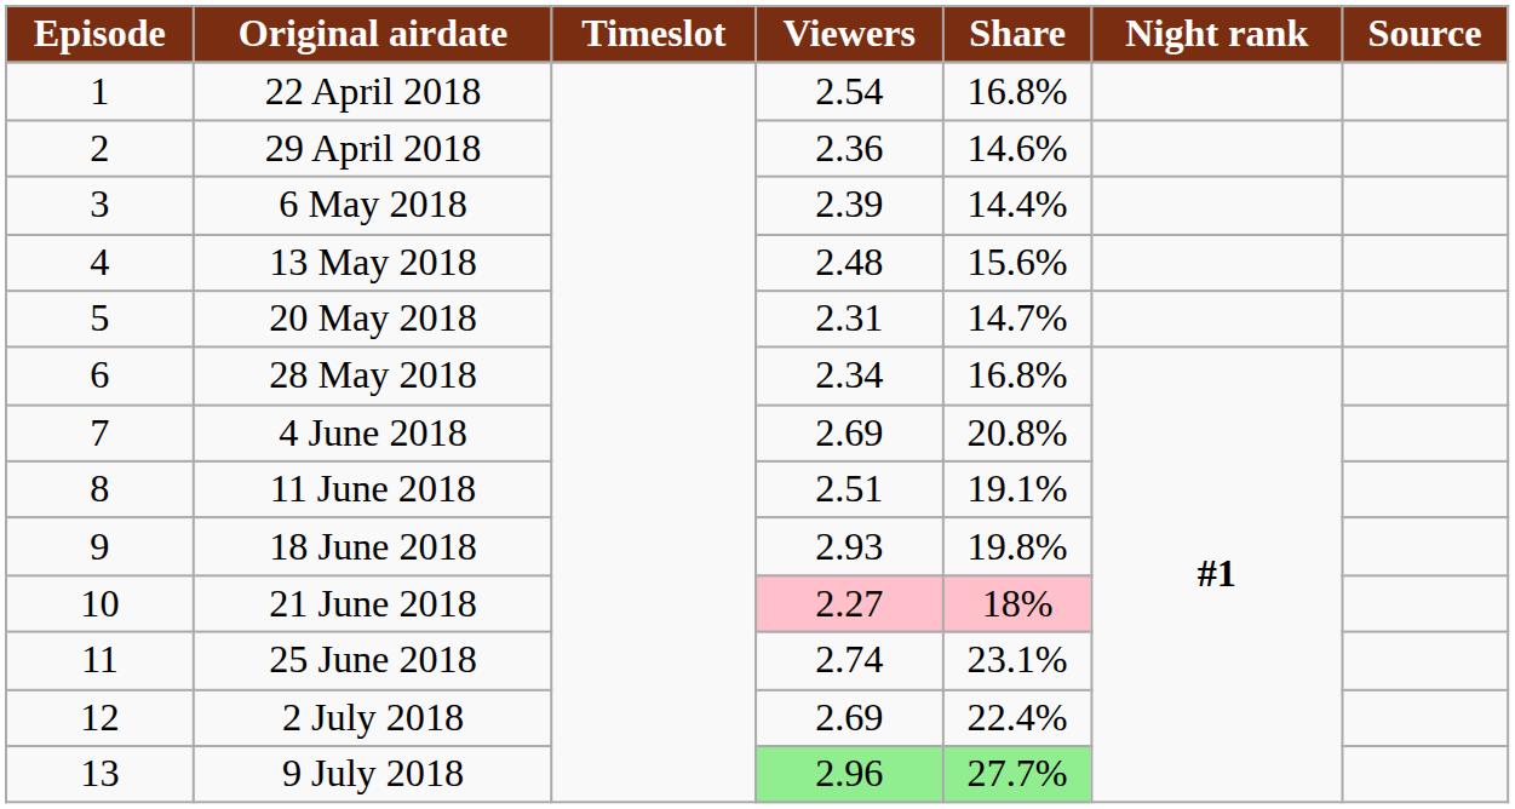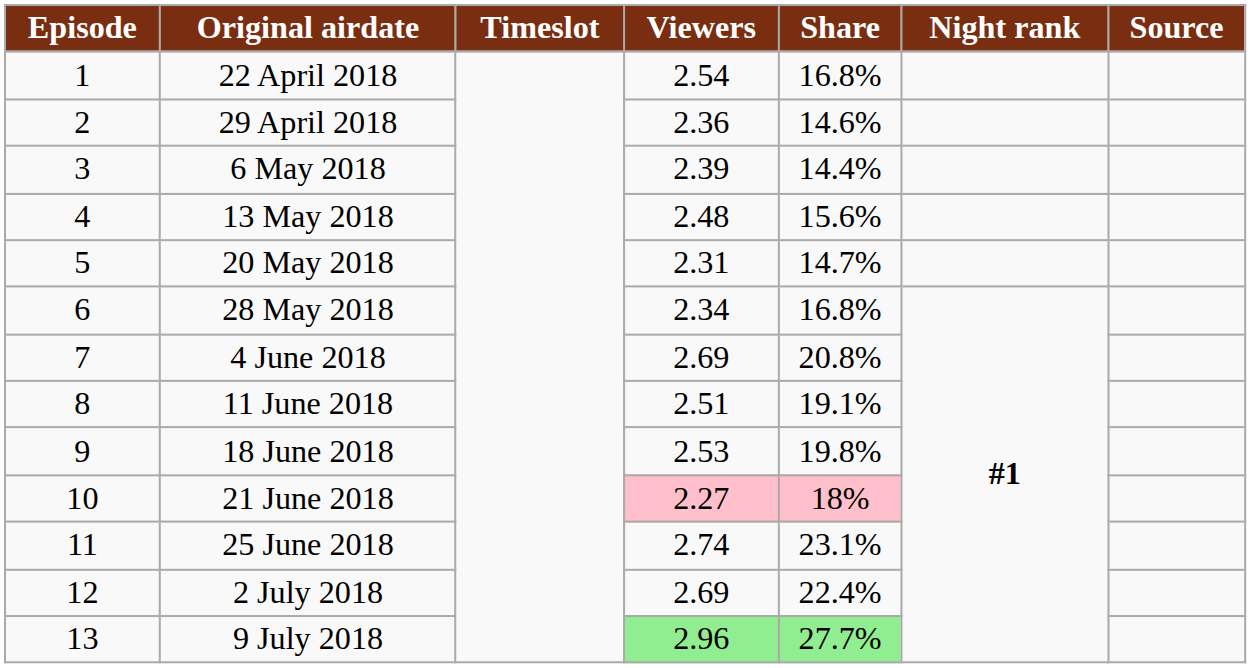18 June 2018 | Viewers: 2.93 -> 2.53
